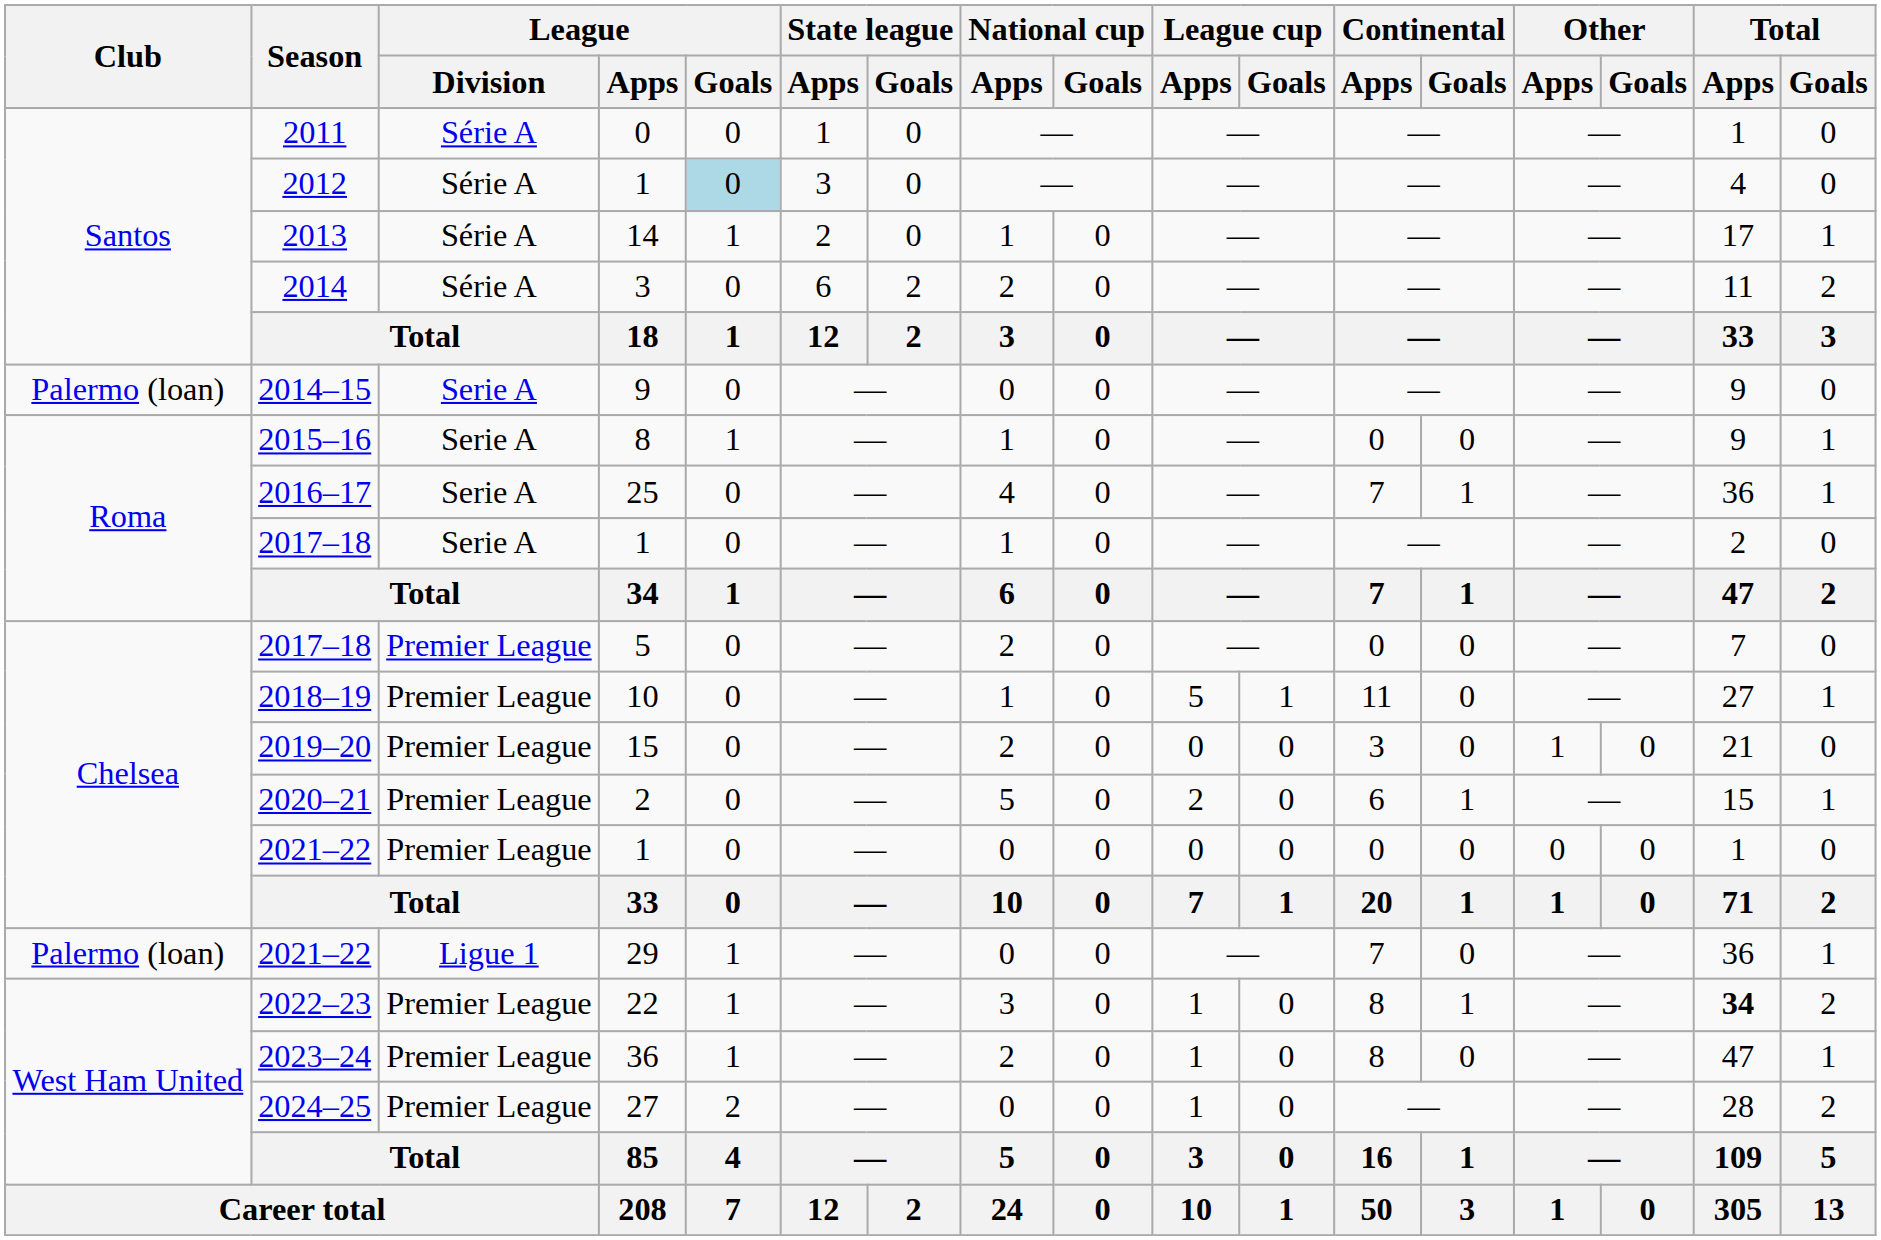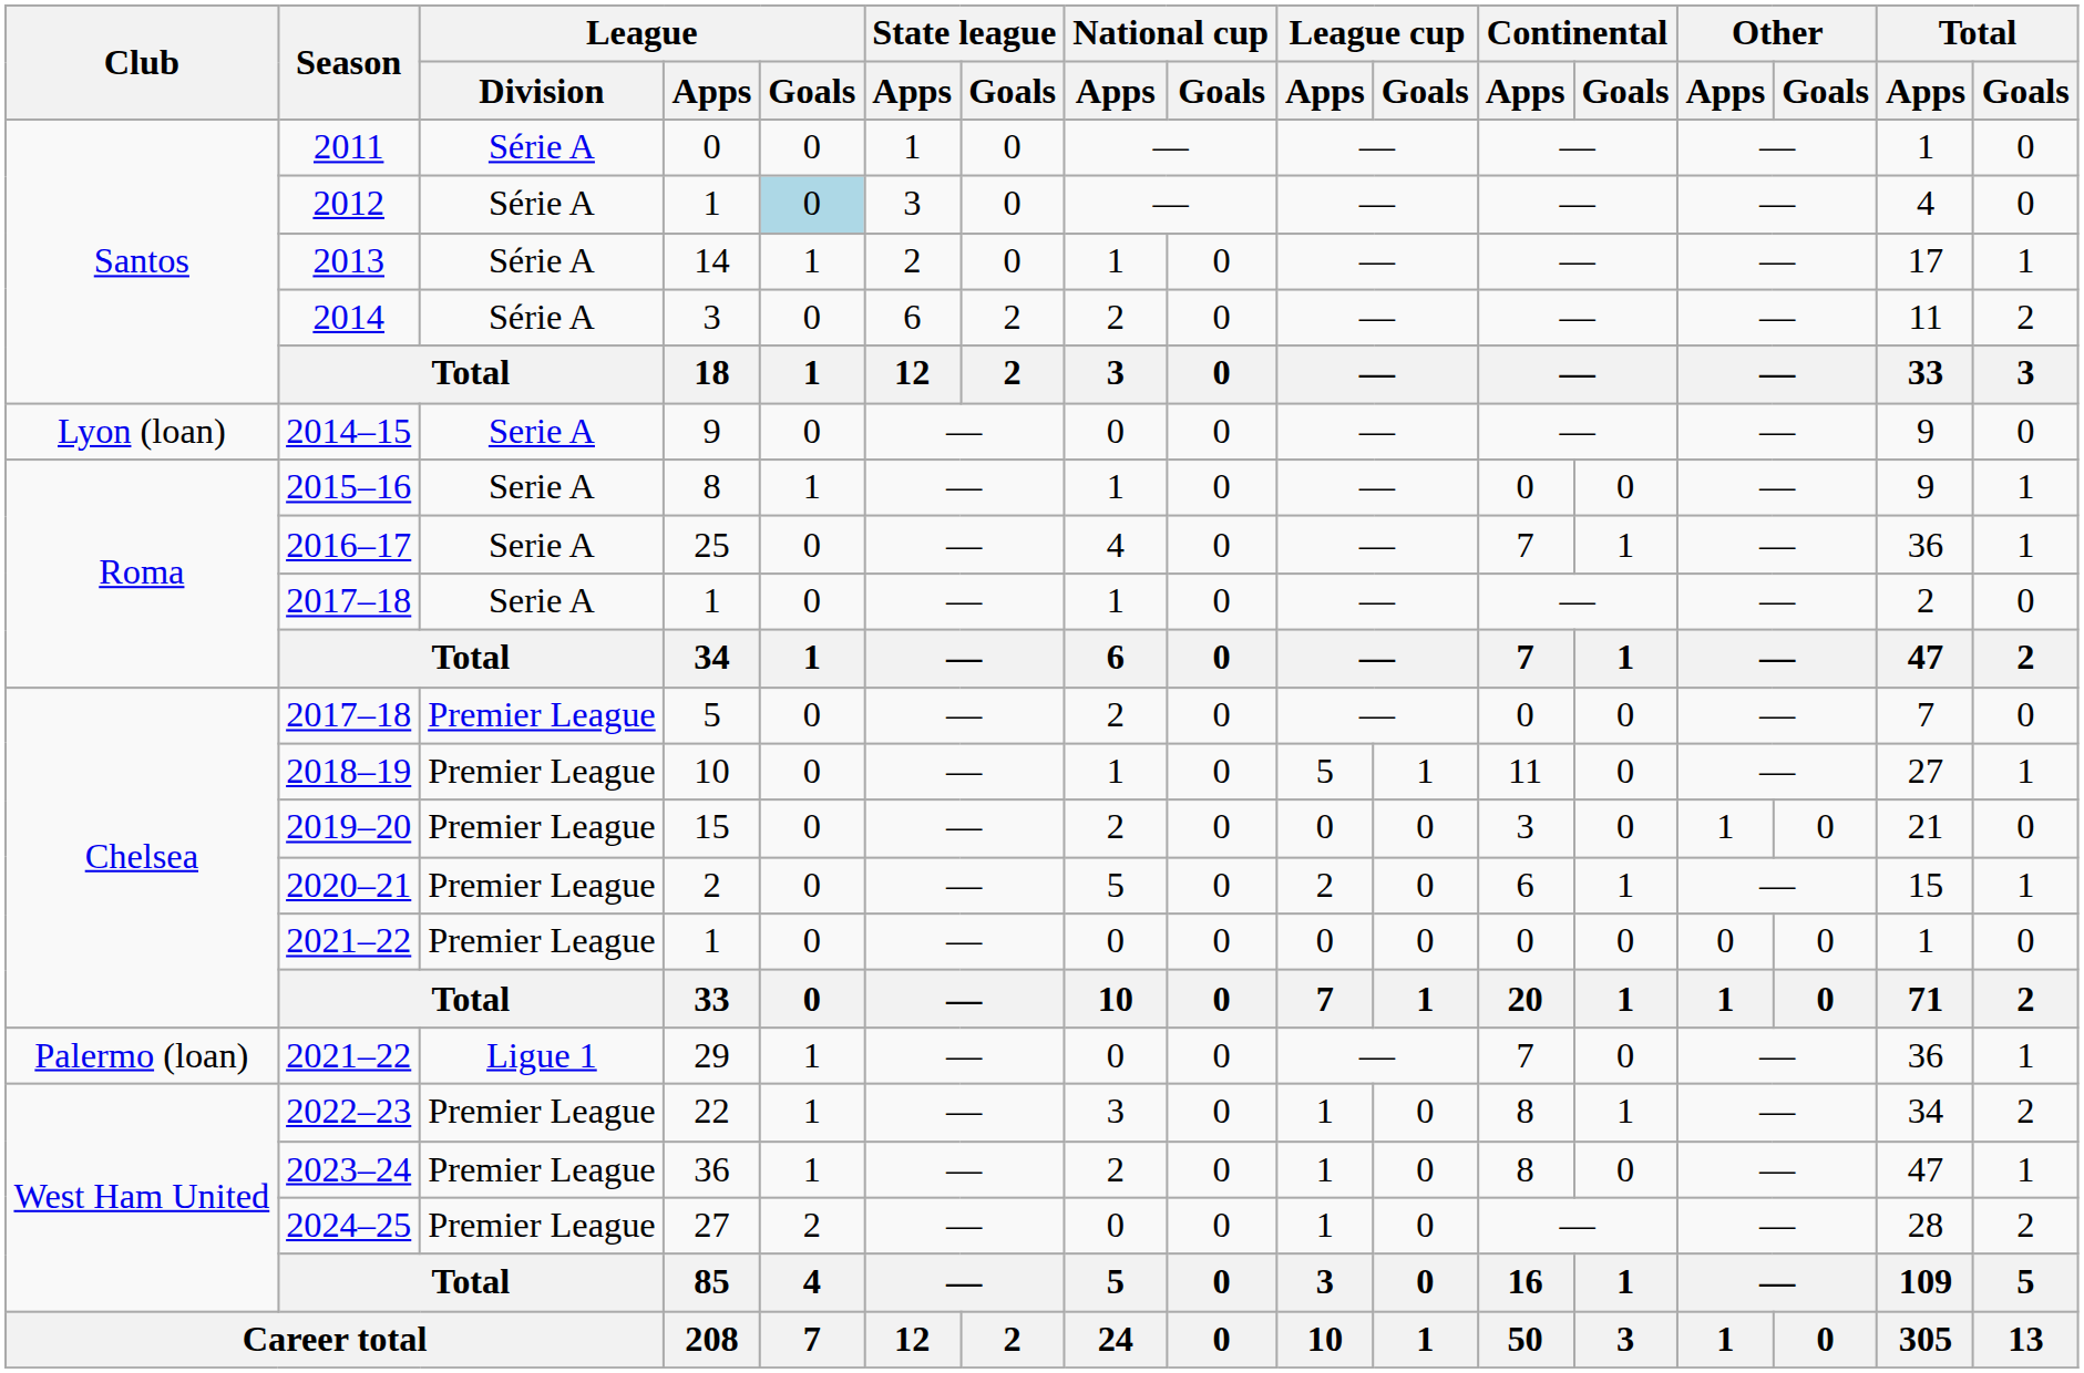2014–15 | Club: Palermo (loan) -> Lyon (loan)
2022–23 | Total / Apps: bold -> normal
